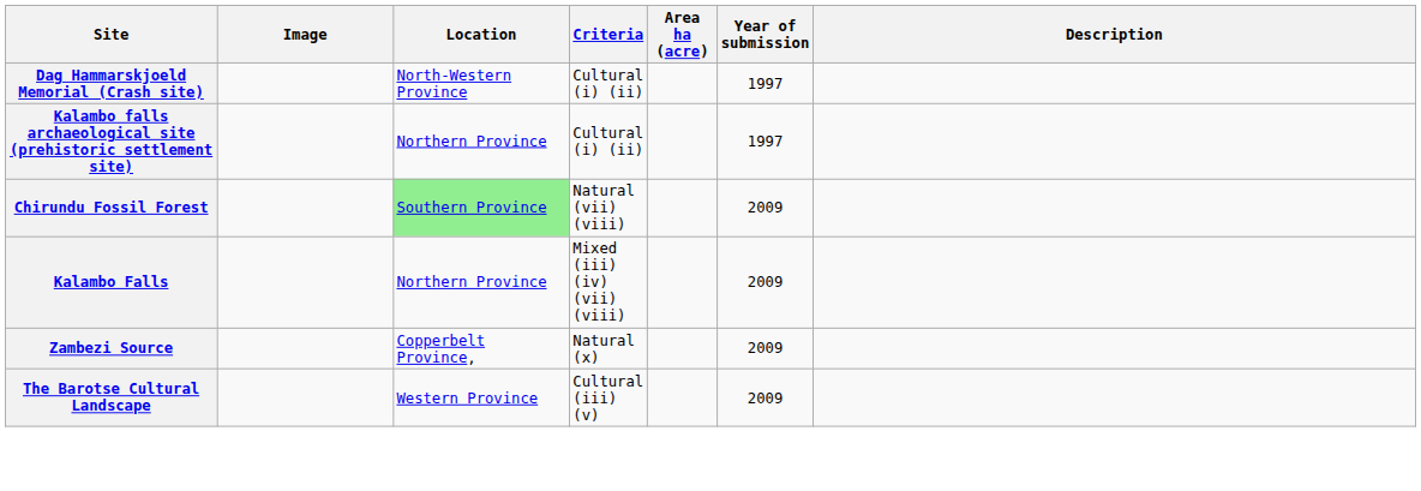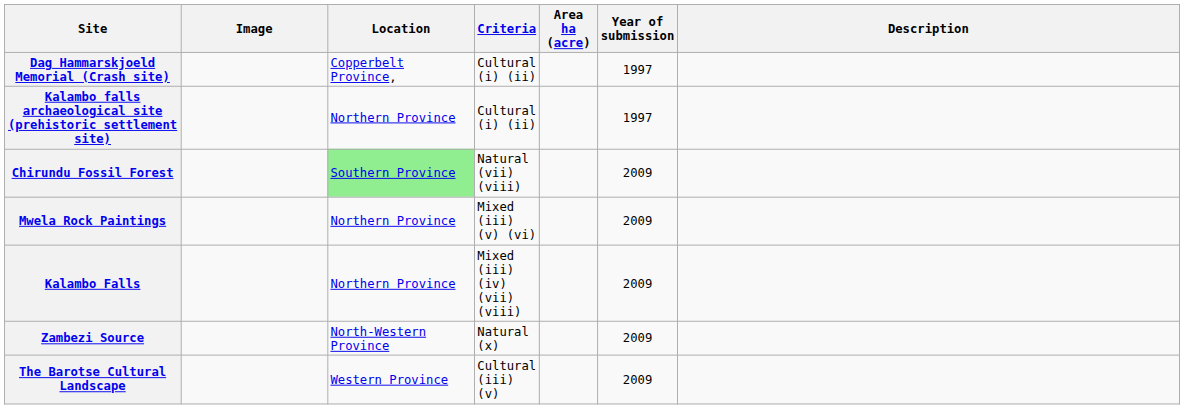Dag Hammarskjoeld Memorial (Crash site) | Location: North-Western Province -> Copperbelt Province,
+ row: Mwela Rock Paintings | Northern Province | Mixed (iii) (v) (vi) | 2009
Zambezi Source | Location: Copperbelt Province, -> North-Western Province
